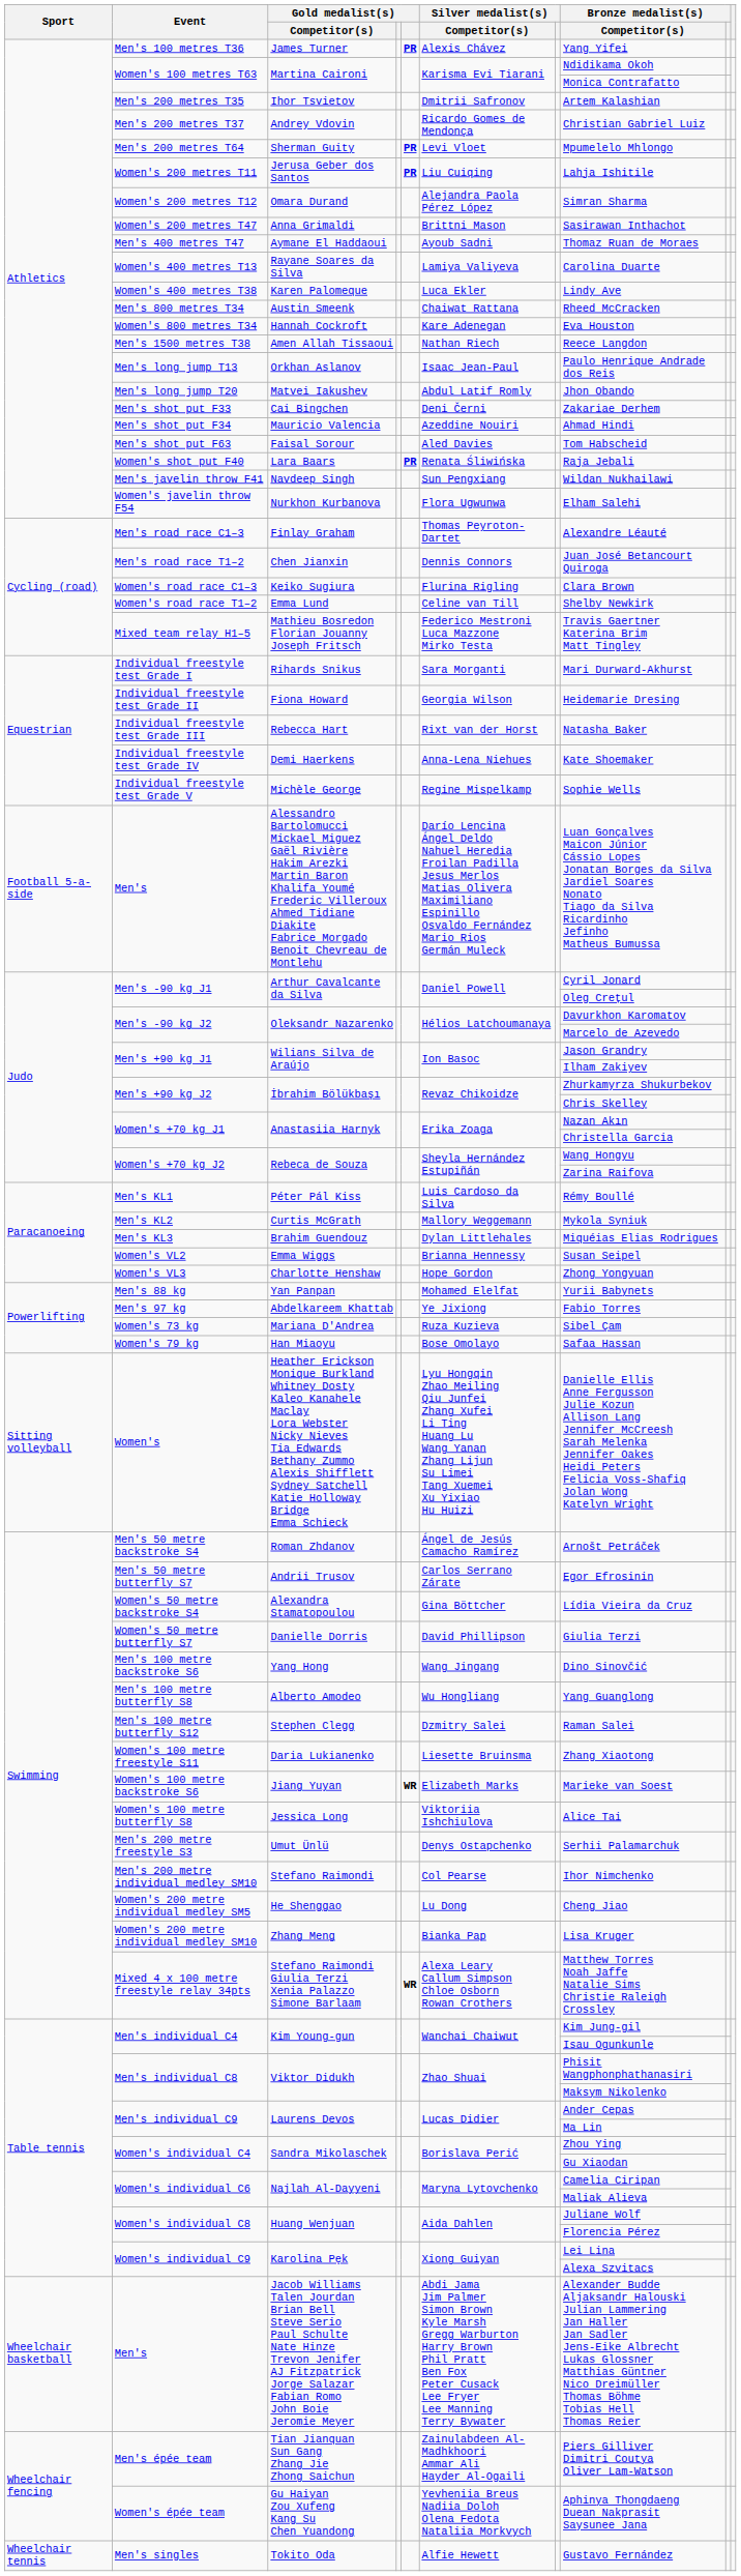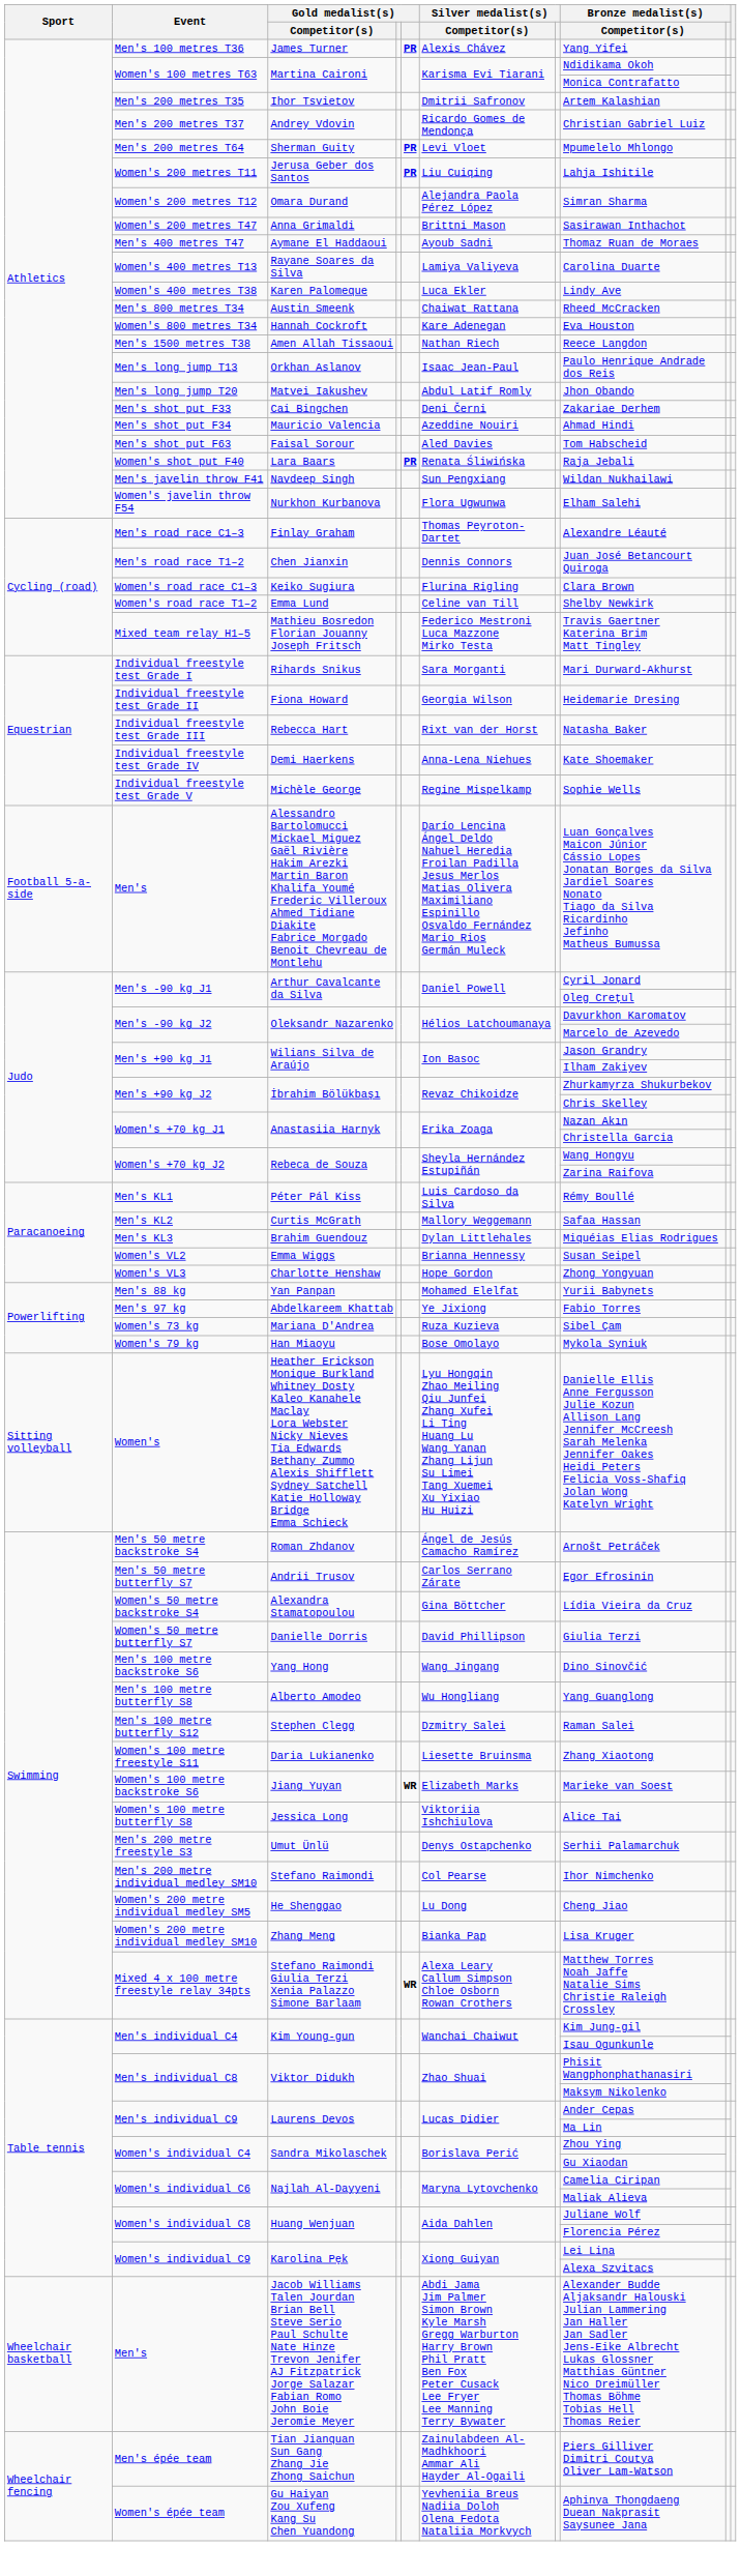Curtis McGrath | Bronze medalist(s) / Competitor(s): Mykola Syniuk -> Safaa Hassan
Han Miaoyu | Bronze medalist(s) / Competitor(s): Safaa Hassan -> Mykola Syniuk
- row: Wheelchair tennis | Men's singles | Tokito Oda | Alfie Hewett | Gustavo Fernández
